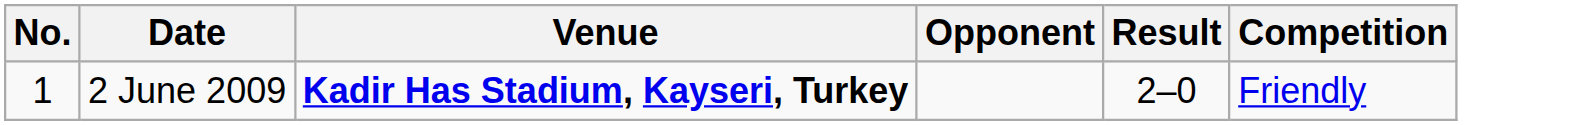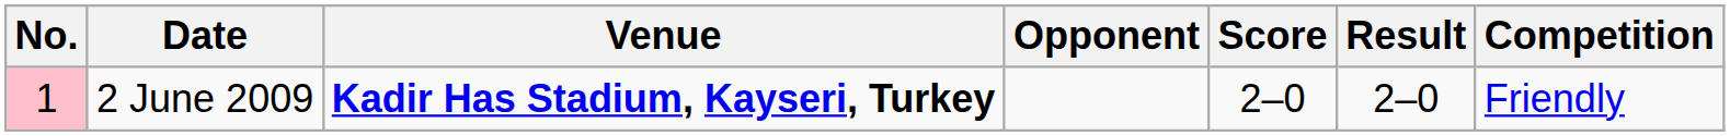+ column: Score | 2–0
2 June 2009 | No.: no background -> pink background
